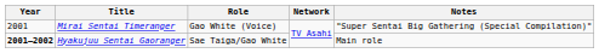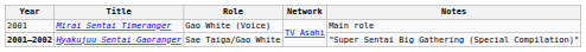Mirai Sentai Timeranger | Notes: "Super Sentai Big Gathering (Special Compilation)" -> Main role
Hyakujuu Sentai Gaoranger | Notes: Main role -> "Super Sentai Big Gathering (Special Compilation)"
